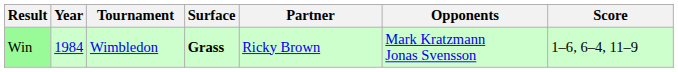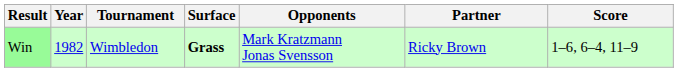columns swapped: Partner <-> Opponents
Win | Year: 1984 -> 1982
